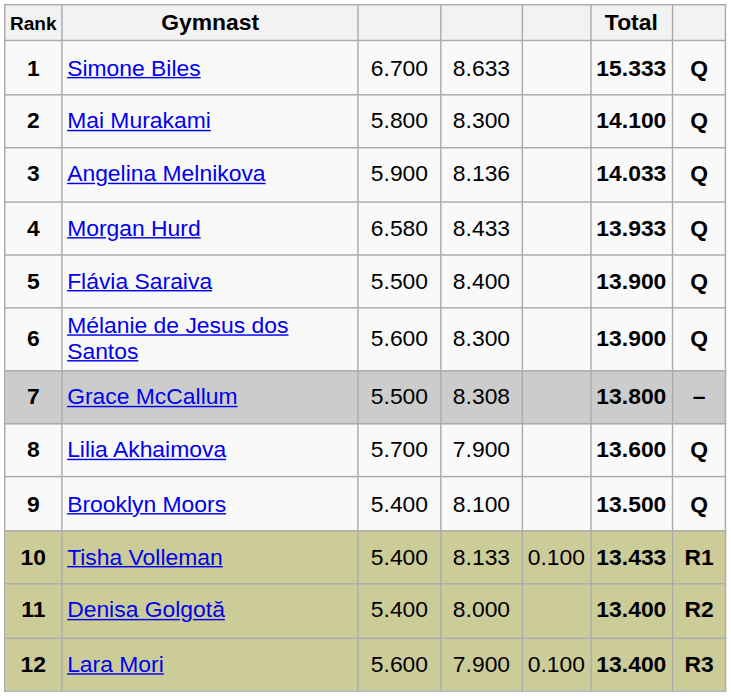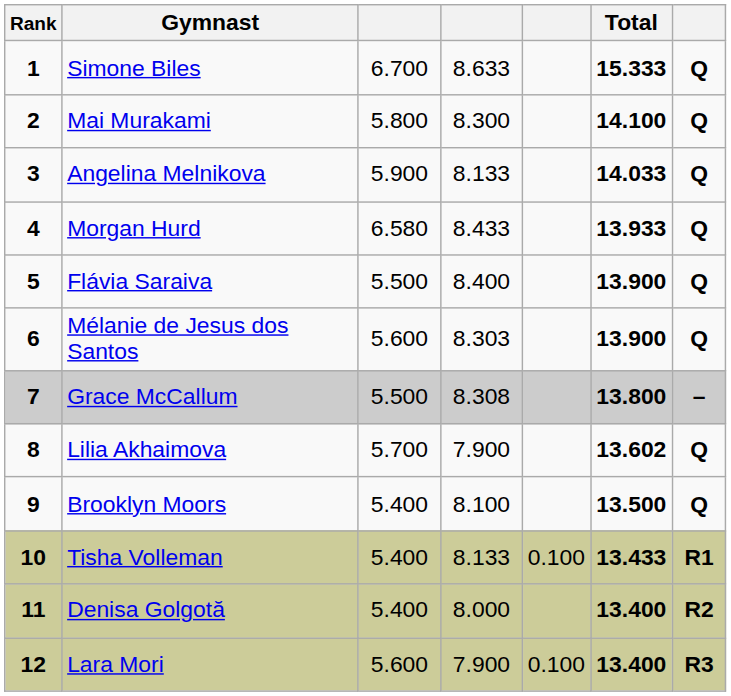Angelina Melnikova | column 4: 8.136 -> 8.133
Mélanie de Jesus dos Santos | column 4: 8.300 -> 8.303
Lilia Akhaimova | Total: 13.600 -> 13.602
